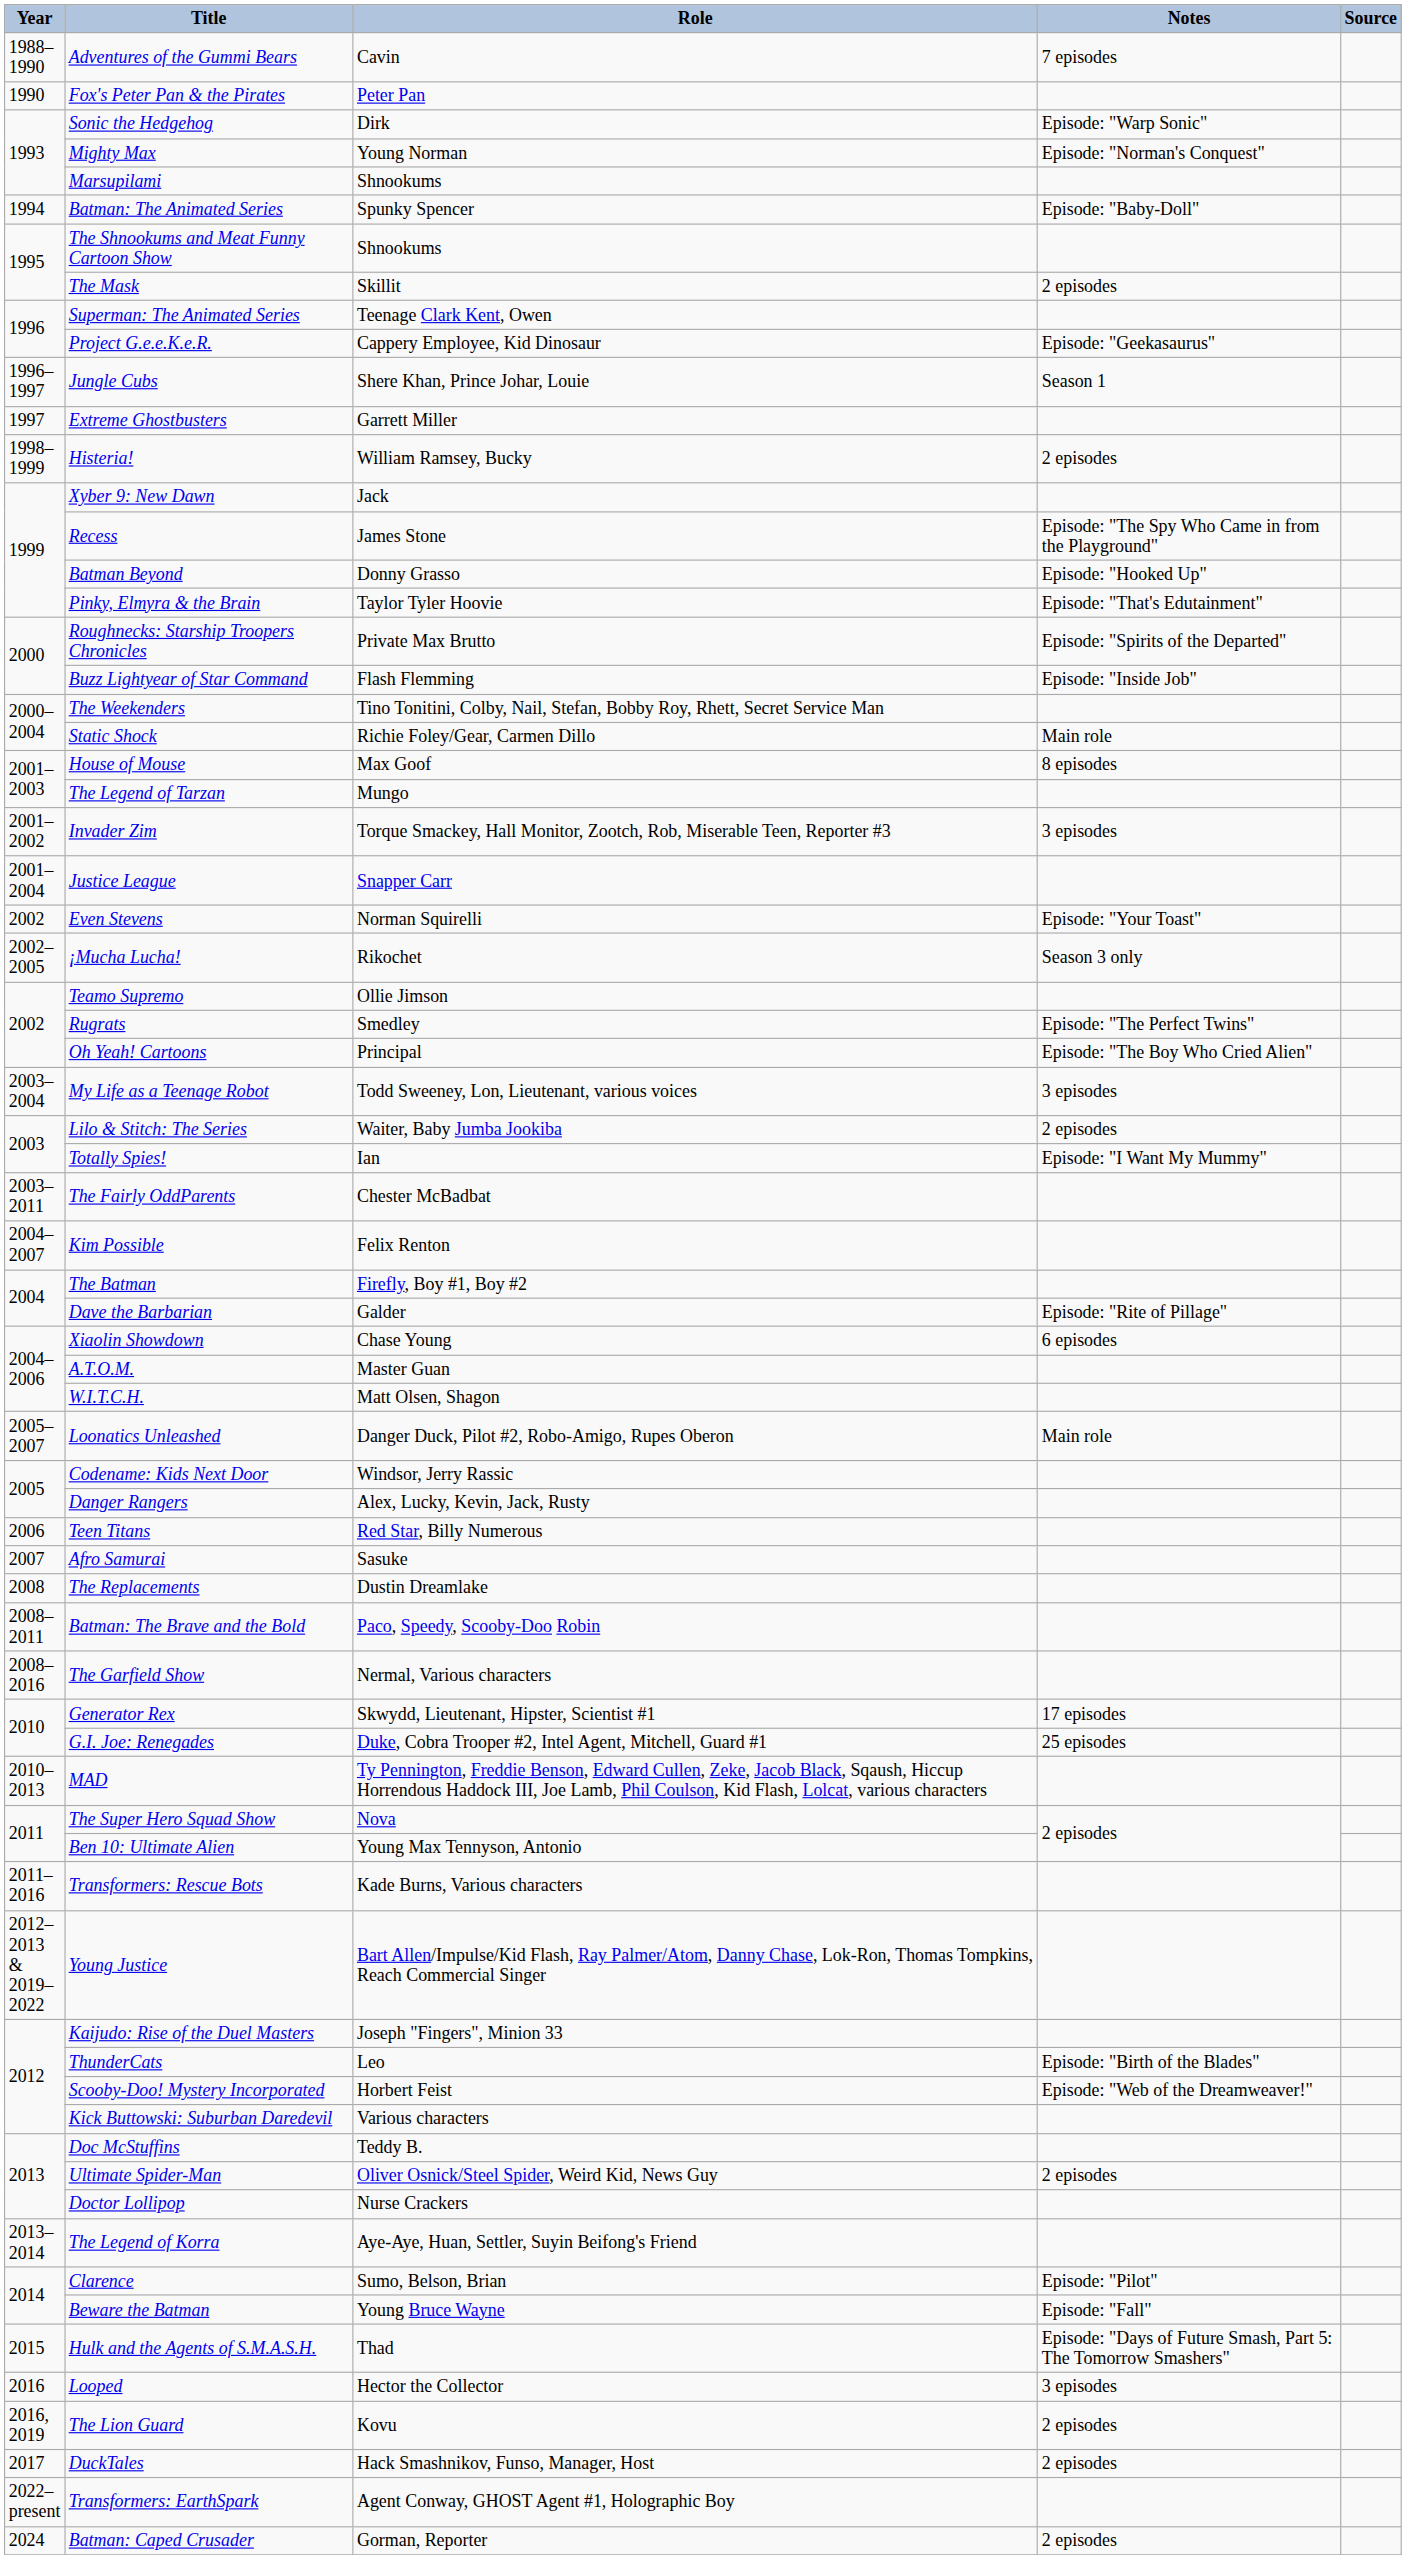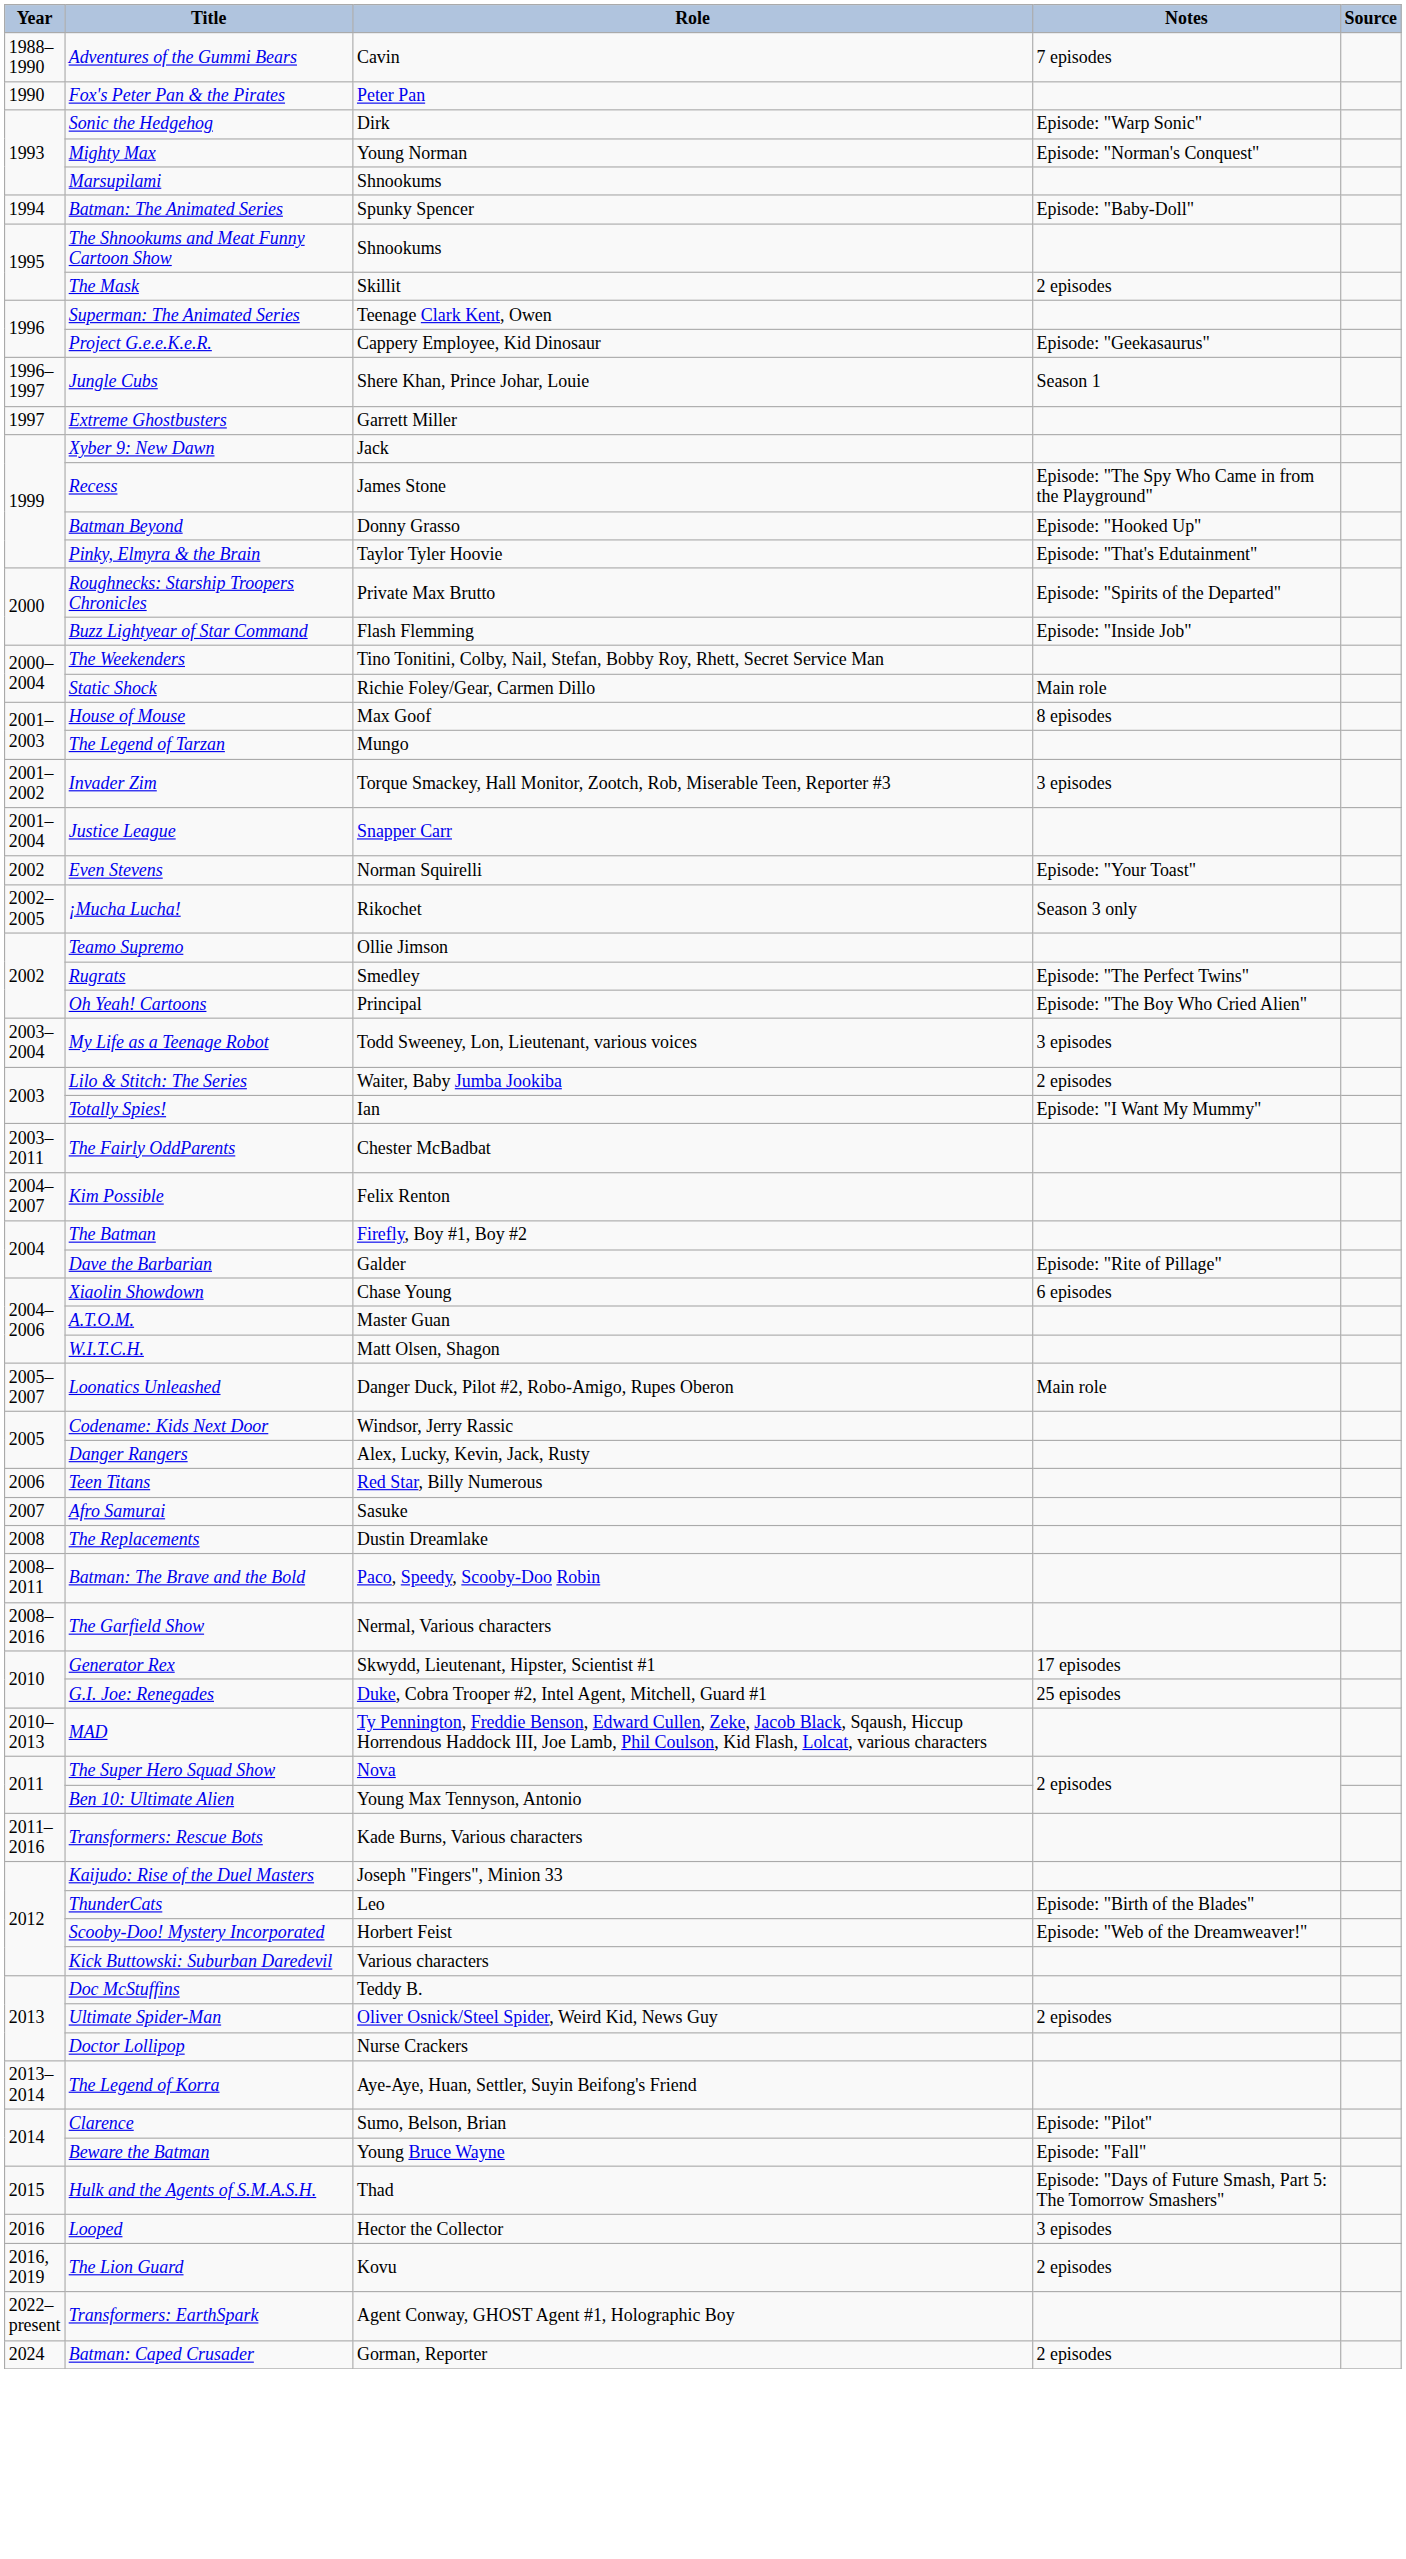- row: 1998–1999 | Histeria! | William Ramsey, Bucky | 2 episodes
- row: 2012–2013 & 2019–2022 | Young Justice | Bart Allen/Impulse/Kid Flash, Ray Palmer/Atom, Danny Chase, Lok-Ron, Thomas Tompkins, Reach Commercial Singer
- row: 2017 | DuckTales | Hack Smashnikov, Funso, Manager, Host | 2 episodes
